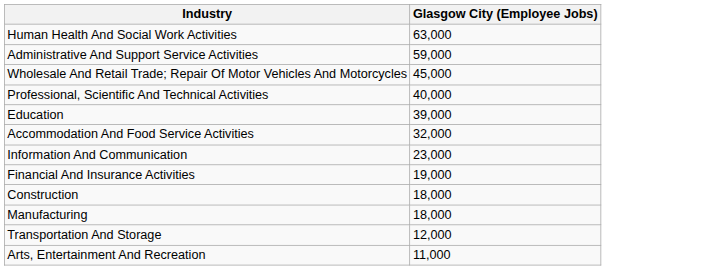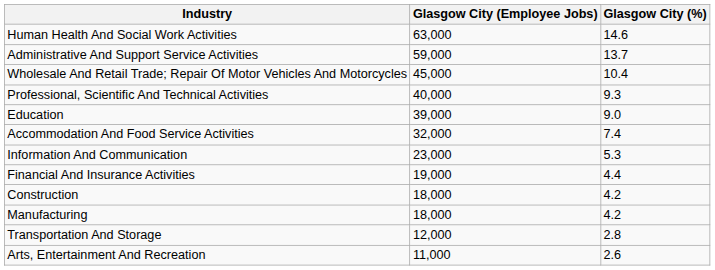+ column: Glasgow City (%) | 14.6 | 13.7 | 10.4 | 9.3 | 9.0 | 7.4 | 5.3 | 4.4 | 4.2 | 4.2 | 2.8 | 2.6
